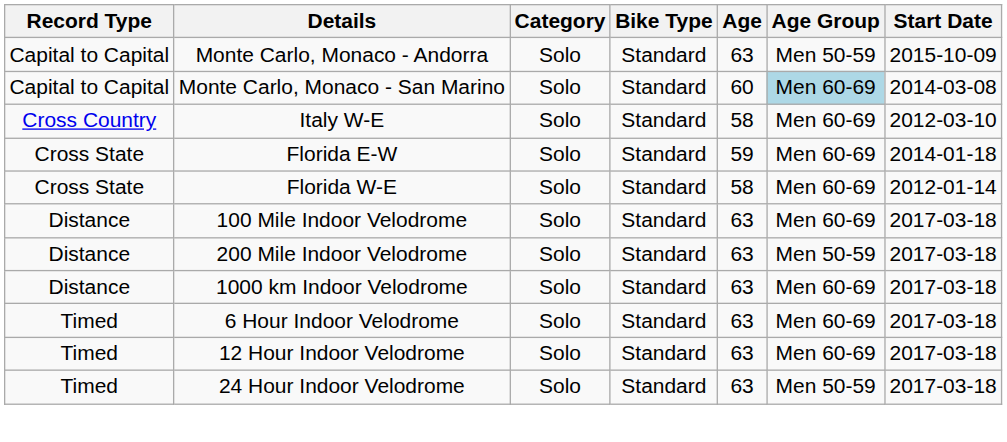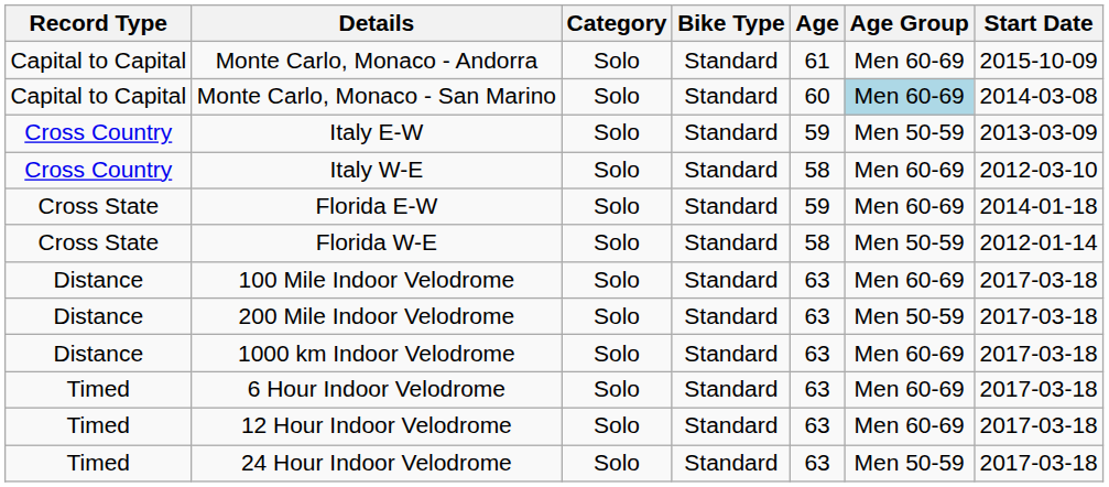Monte Carlo, Monaco - Andorra | Age: 63 -> 61
Monte Carlo, Monaco - Andorra | Age Group: Men 50-59 -> Men 60-69
+ row: Cross Country | Italy E-W | Solo | Standard | 59 | Men 50-59 | 2013-03-09
Florida W-E | Age Group: Men 60-69 -> Men 50-59
